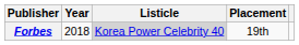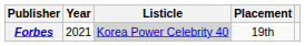Forbes | Year: 2018 -> 2021
